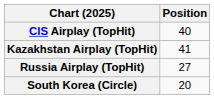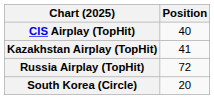Russia Airplay (TopHit) | Position: 27 -> 72
